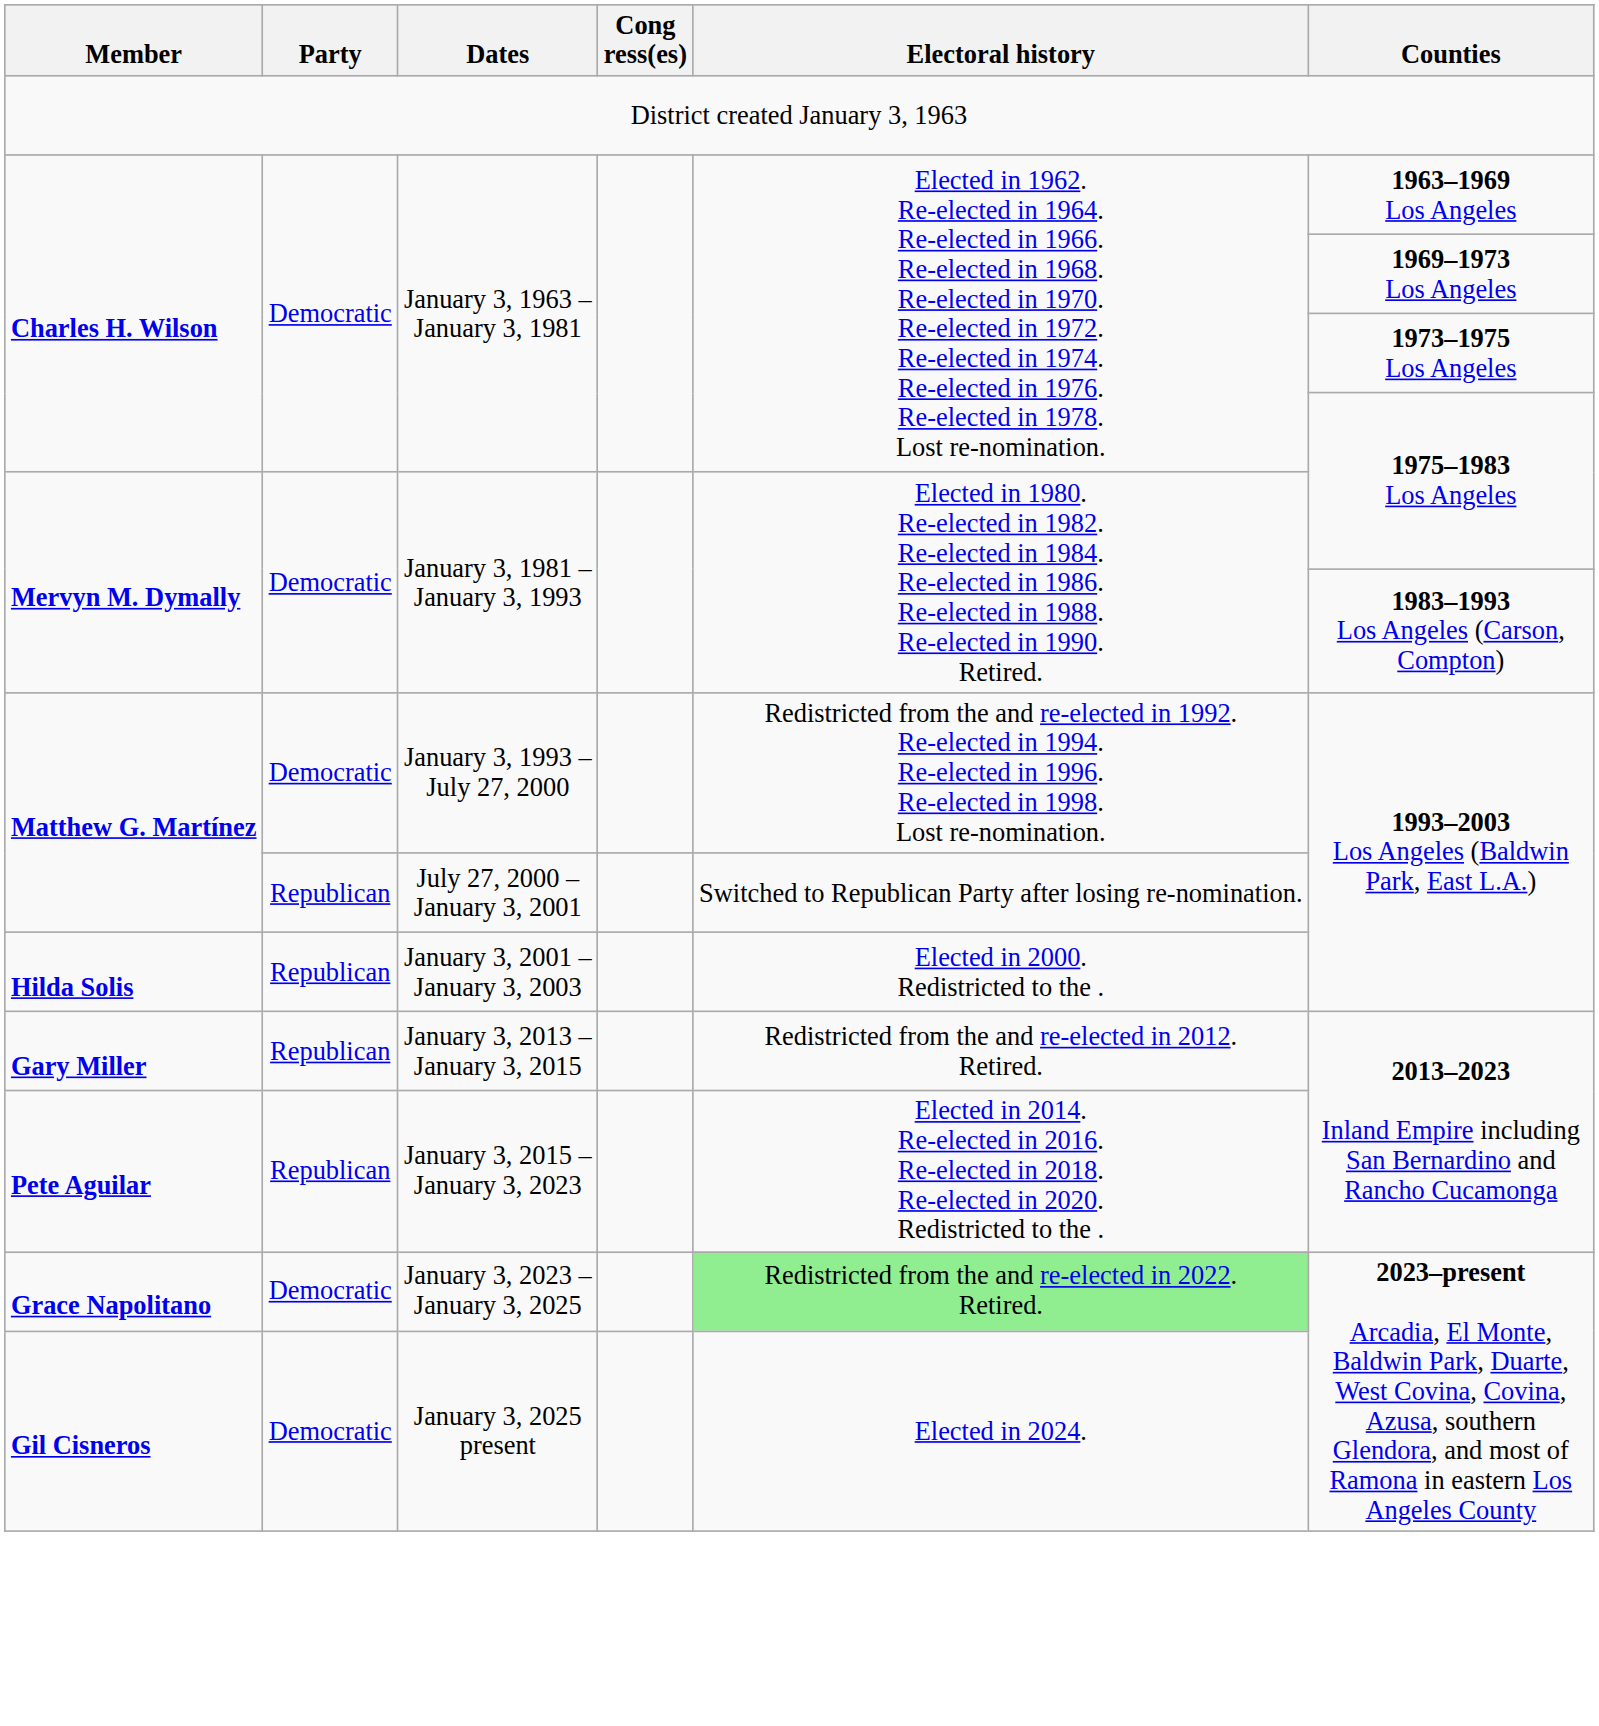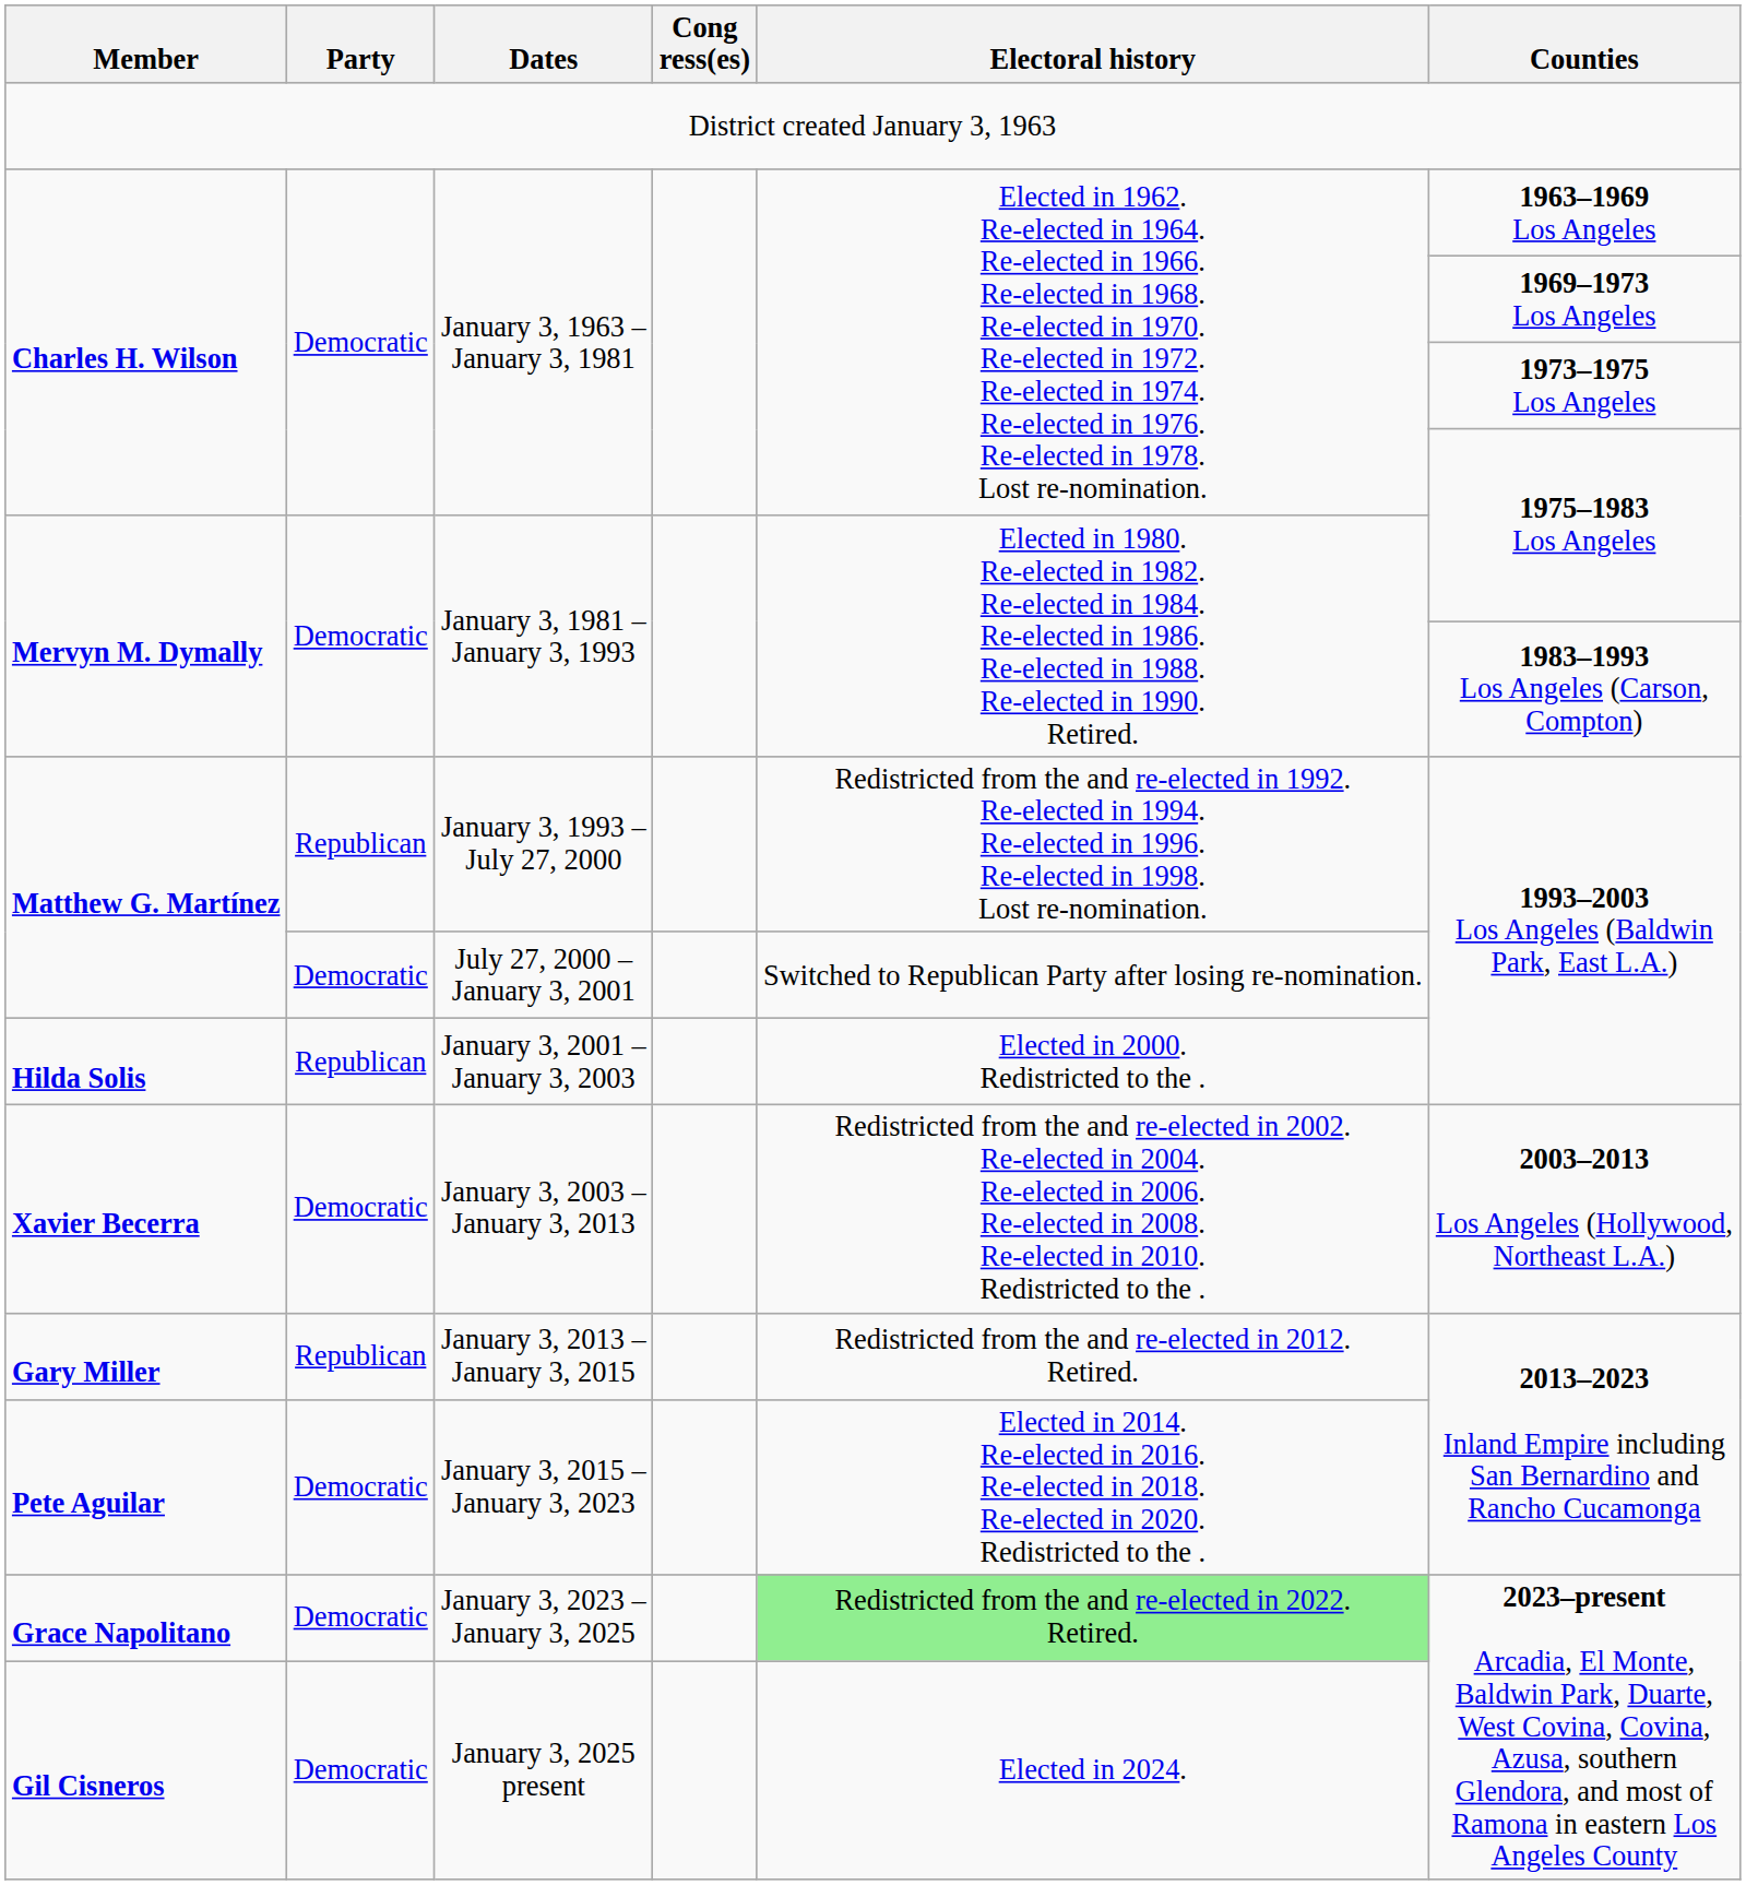January 3, 1993 – July 27, 2000 | Party: Democratic -> Republican
July 27, 2000 – January 3, 2001 | Party: Republican -> Democratic
+ row: Xavier Becerra | Democratic | January 3, 2003 – January 3, 2013 | Redistricted from the and re-elected in 2002. Re-elected in 2004. Re-elected in 2006. Re-elected in 2008. Re-elected in 2010. Redistricted to the . | 2003–2013 Los Angeles (Hollywood, Northeast L.A.)
January 3, 2015 – January 3, 2023 | Party: Republican -> Democratic
